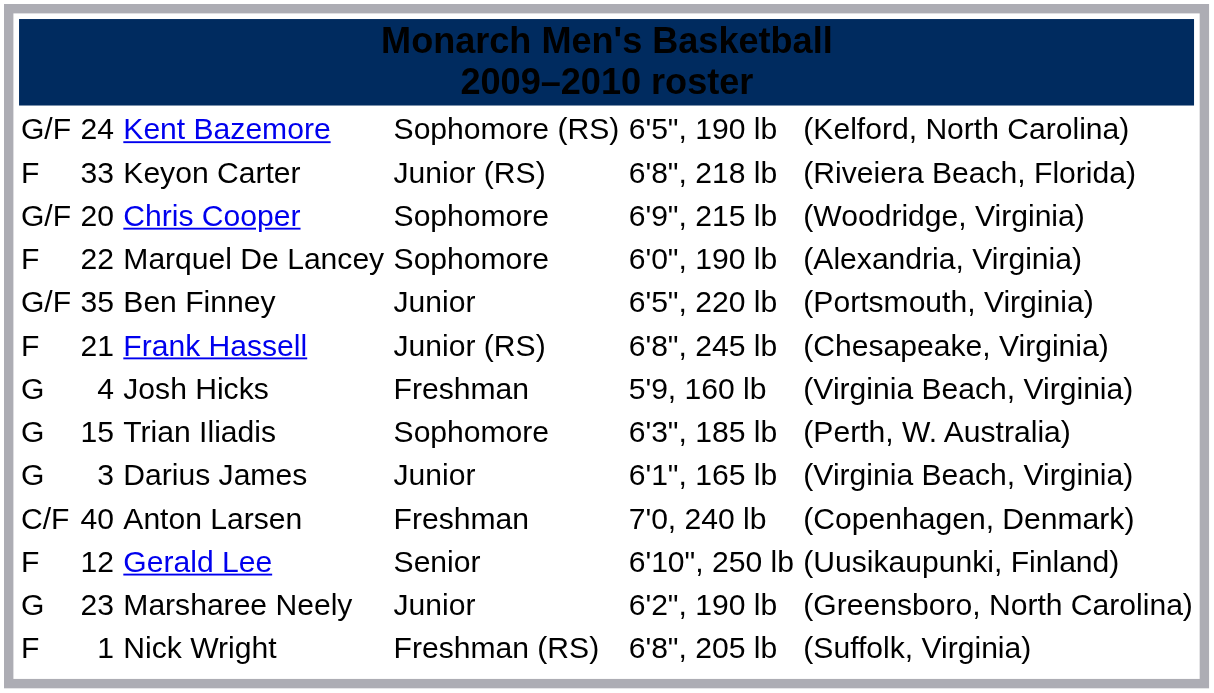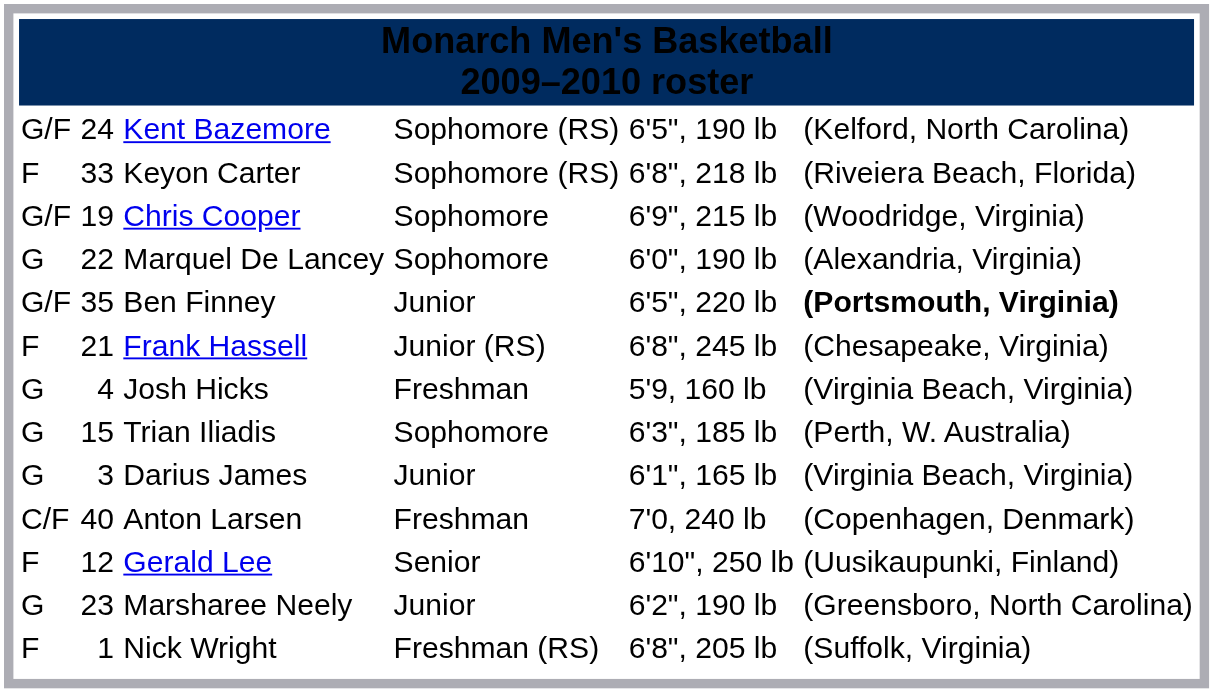Keyon Carter | column 4: Junior (RS) -> Sophomore (RS)
Chris Cooper | column 2: 20 -> 19
Marquel De Lancey | column 1: F -> G
Ben Finney | column 6: normal -> bold
